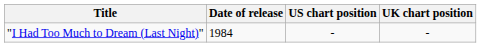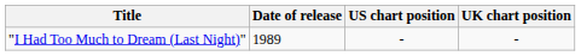"I Had Too Much to Dream (Last Night)" | Date of release: 1984 -> 1989
